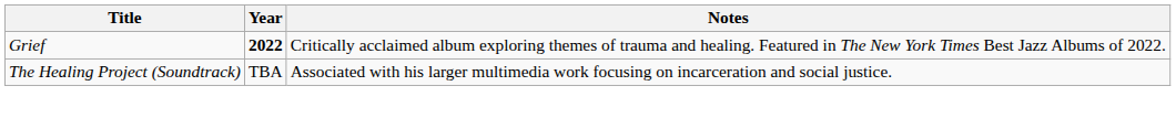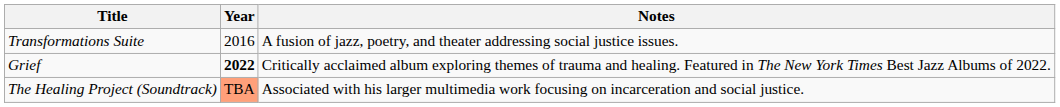+ row: Transformations Suite | 2016 | A fusion of jazz, poetry, and theater addressing social justice issues.
The Healing Project (Soundtrack) | Year: no background -> lightsalmon background
